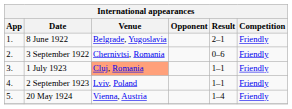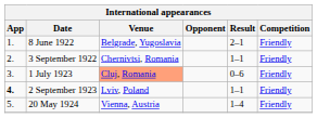3 September 1922 | Result: 0–6 -> 1–1
1 July 1923 | Result: 1–1 -> 0–6
2 September 1923 | App: normal -> bold
